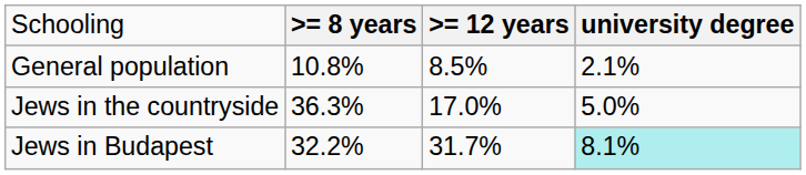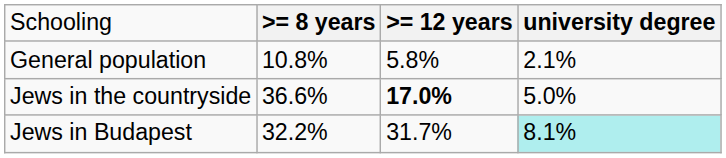General population | column 3: 8.5% -> 5.8%
Jews in the countryside | column 2: 36.3% -> 36.6%
Jews in the countryside | column 3: normal -> bold
